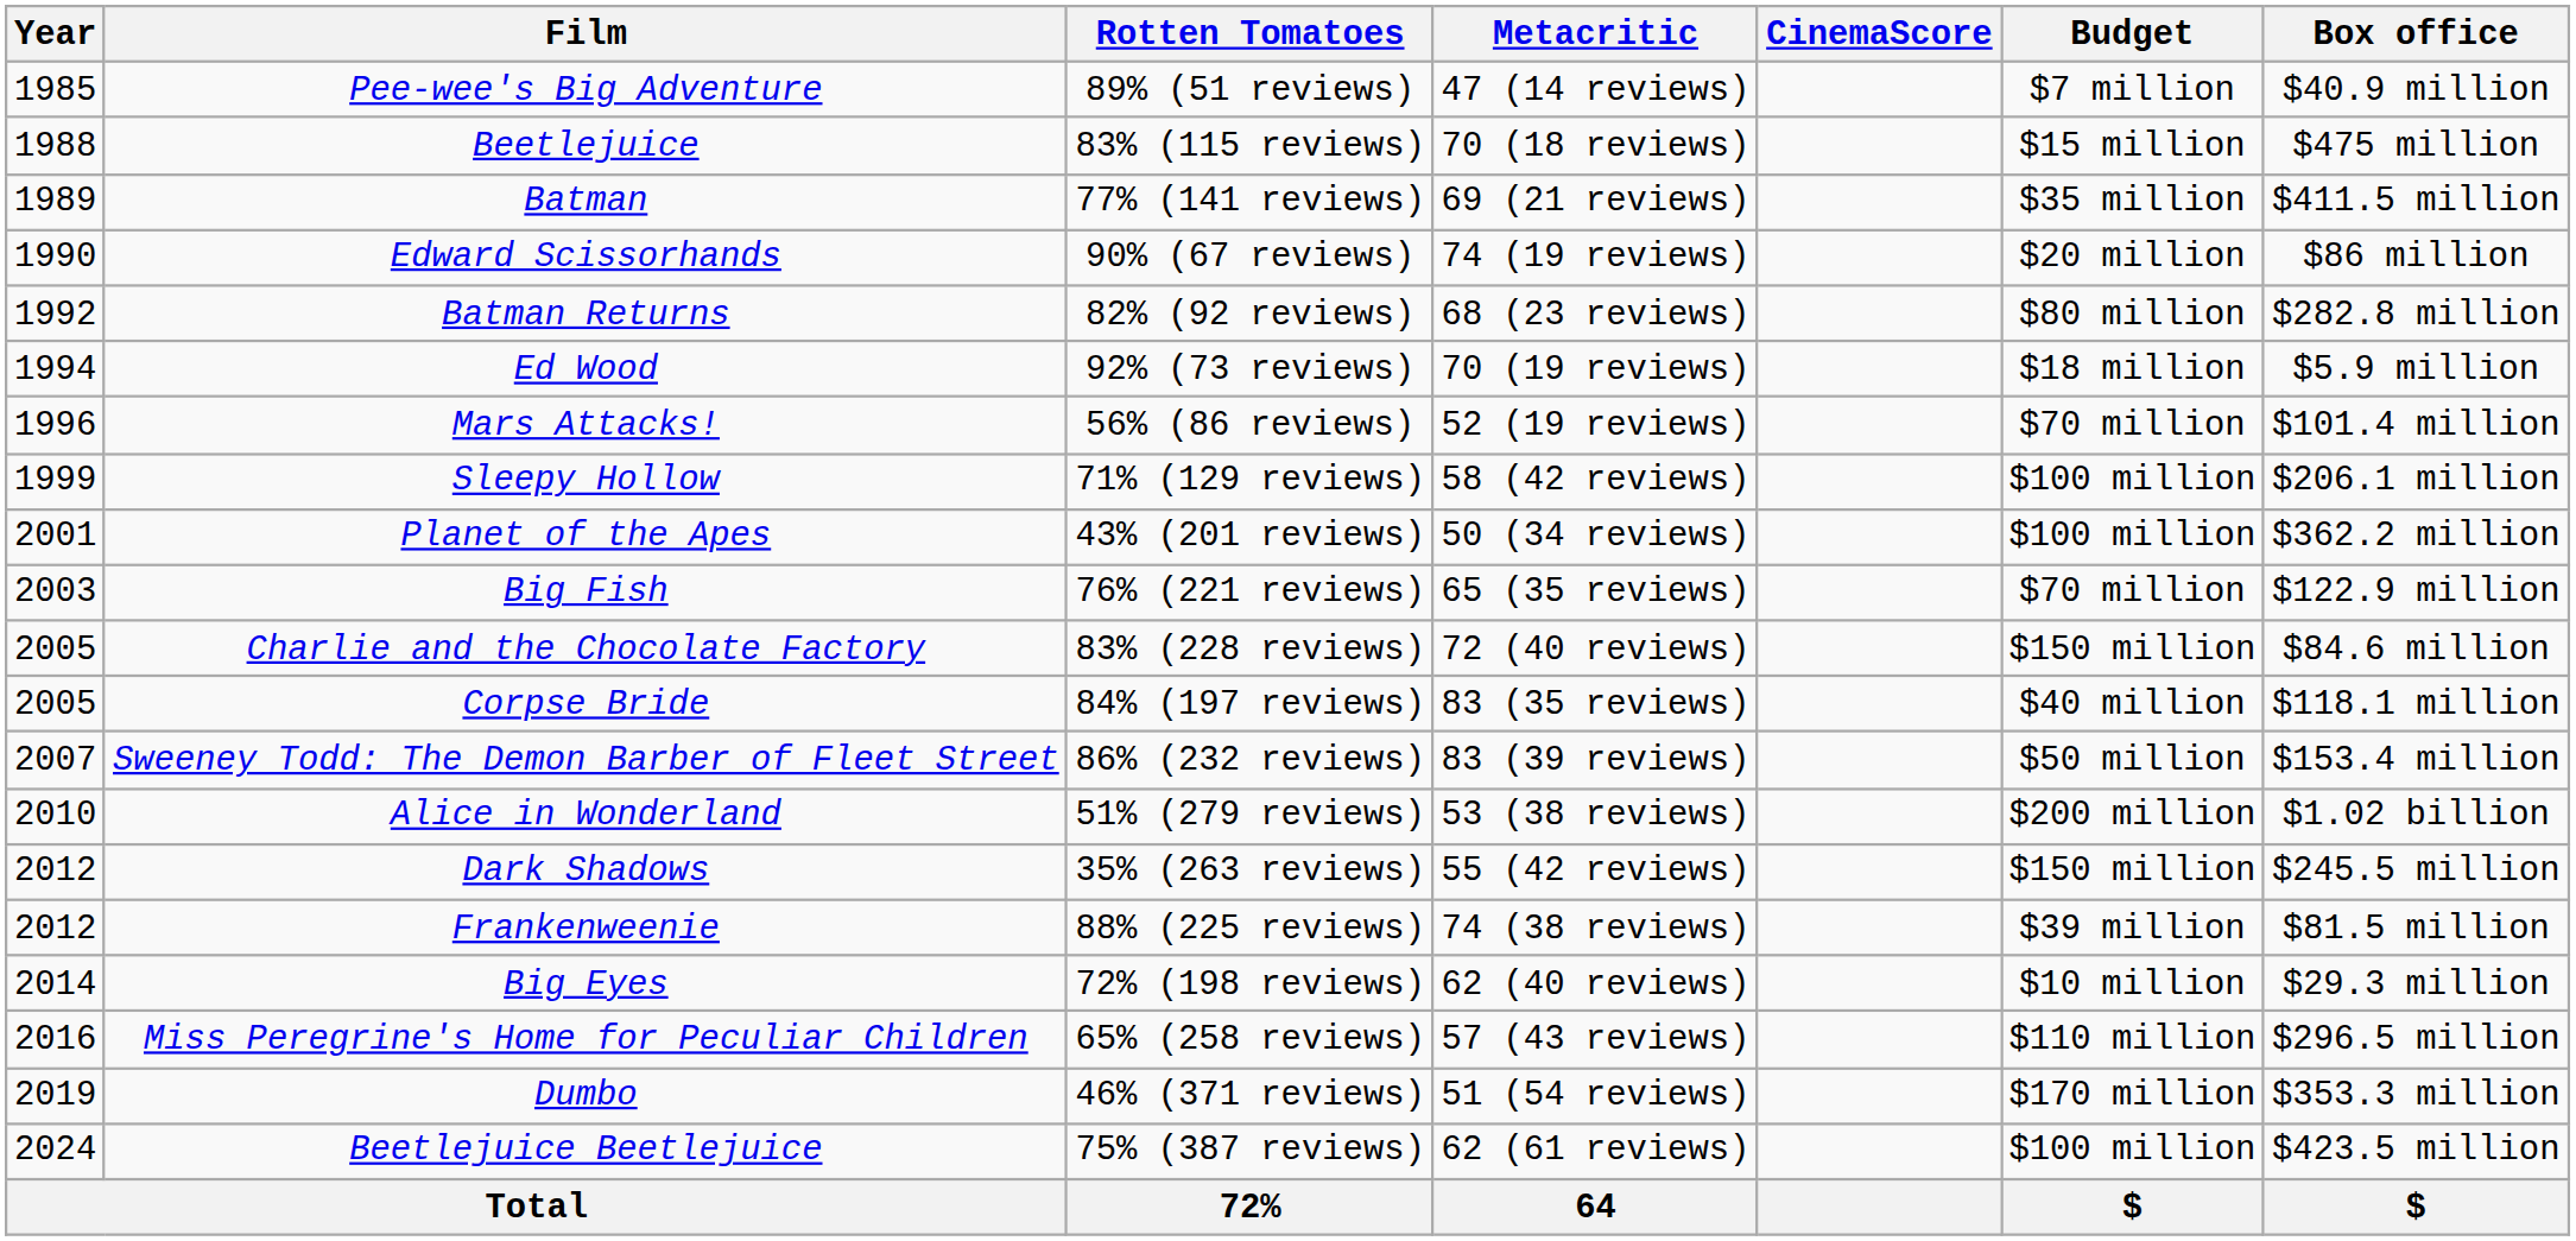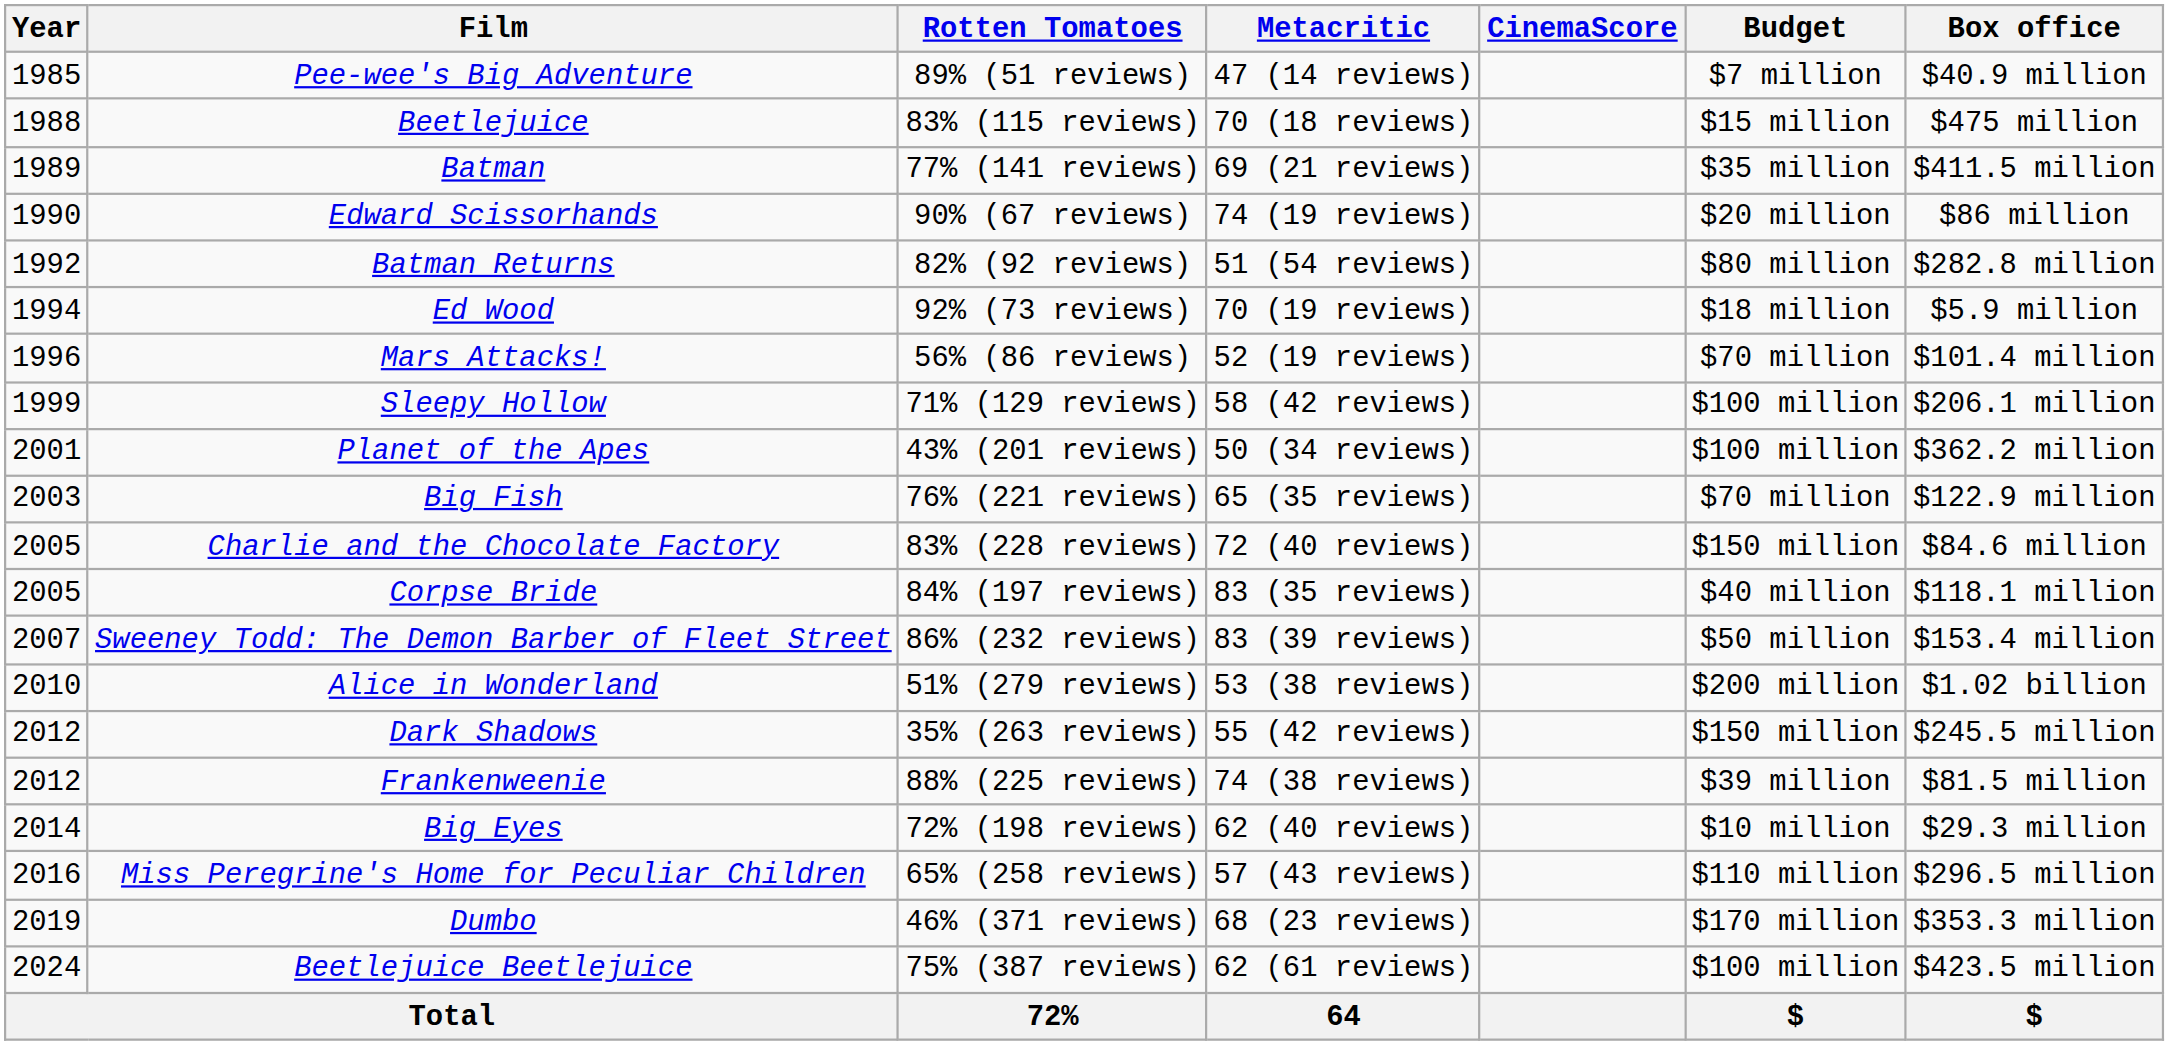Batman Returns | Metacritic: 68 (23 reviews) -> 51 (54 reviews)
Dumbo | Metacritic: 51 (54 reviews) -> 68 (23 reviews)
